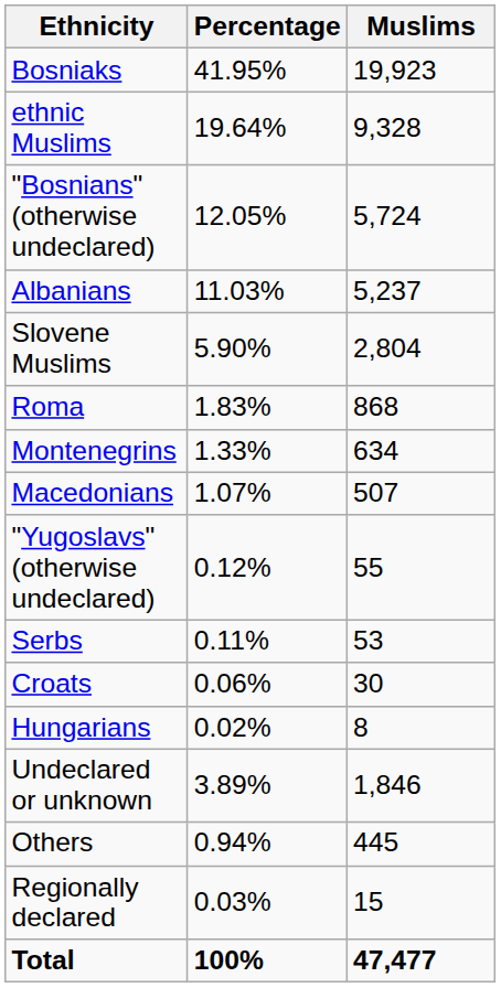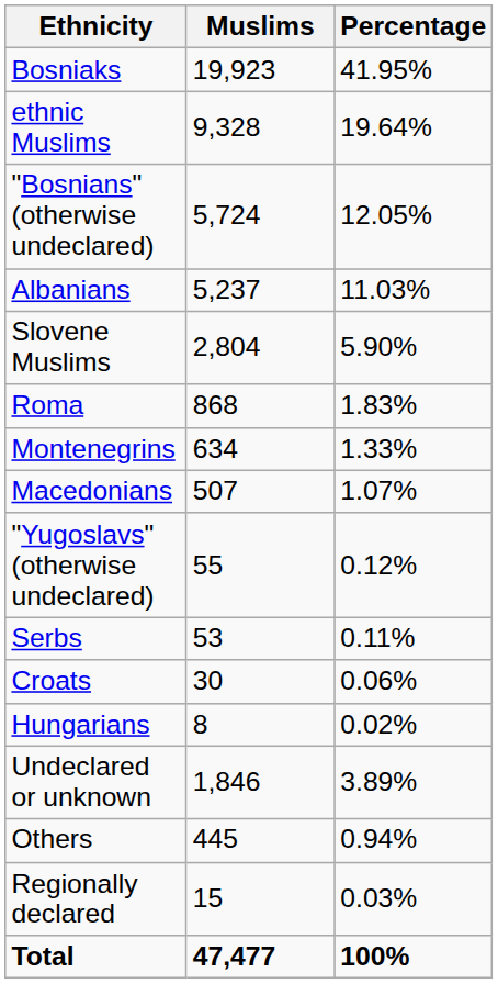columns swapped: Muslims <-> Percentage
